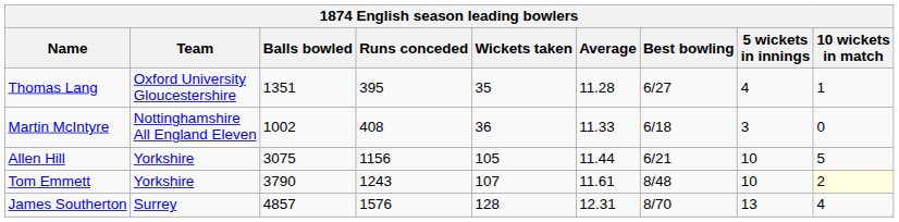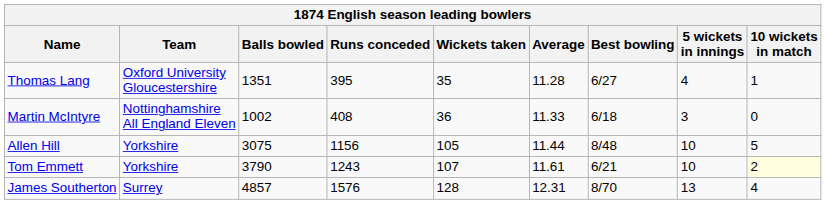Allen Hill | Best bowling: 6/21 -> 8/48
Tom Emmett | Best bowling: 8/48 -> 6/21
